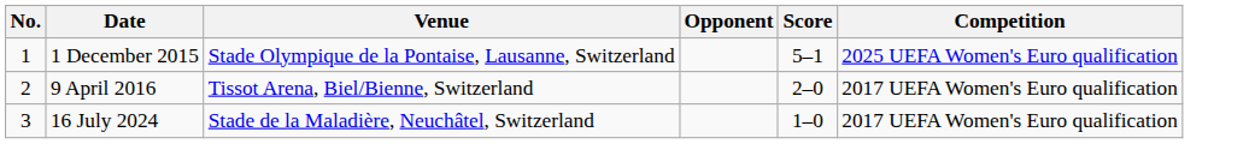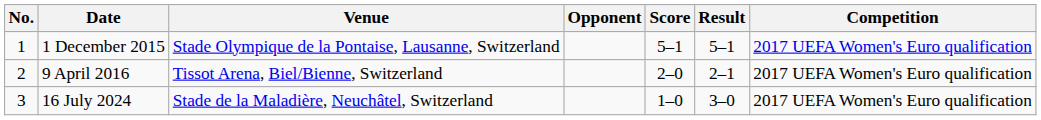+ column: Result | 5–1 | 2–1 | 3–0
1 December 2015 | Competition: 2025 UEFA Women's Euro qualification -> 2017 UEFA Women's Euro qualification
